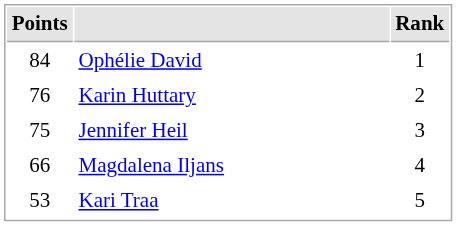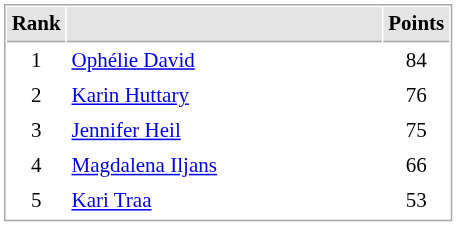columns swapped: Rank <-> Points
